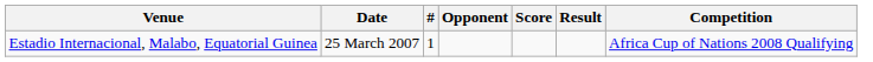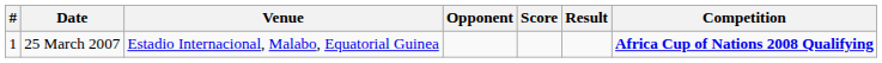columns swapped: # <-> Venue
25 March 2007 | Competition: normal -> bold
